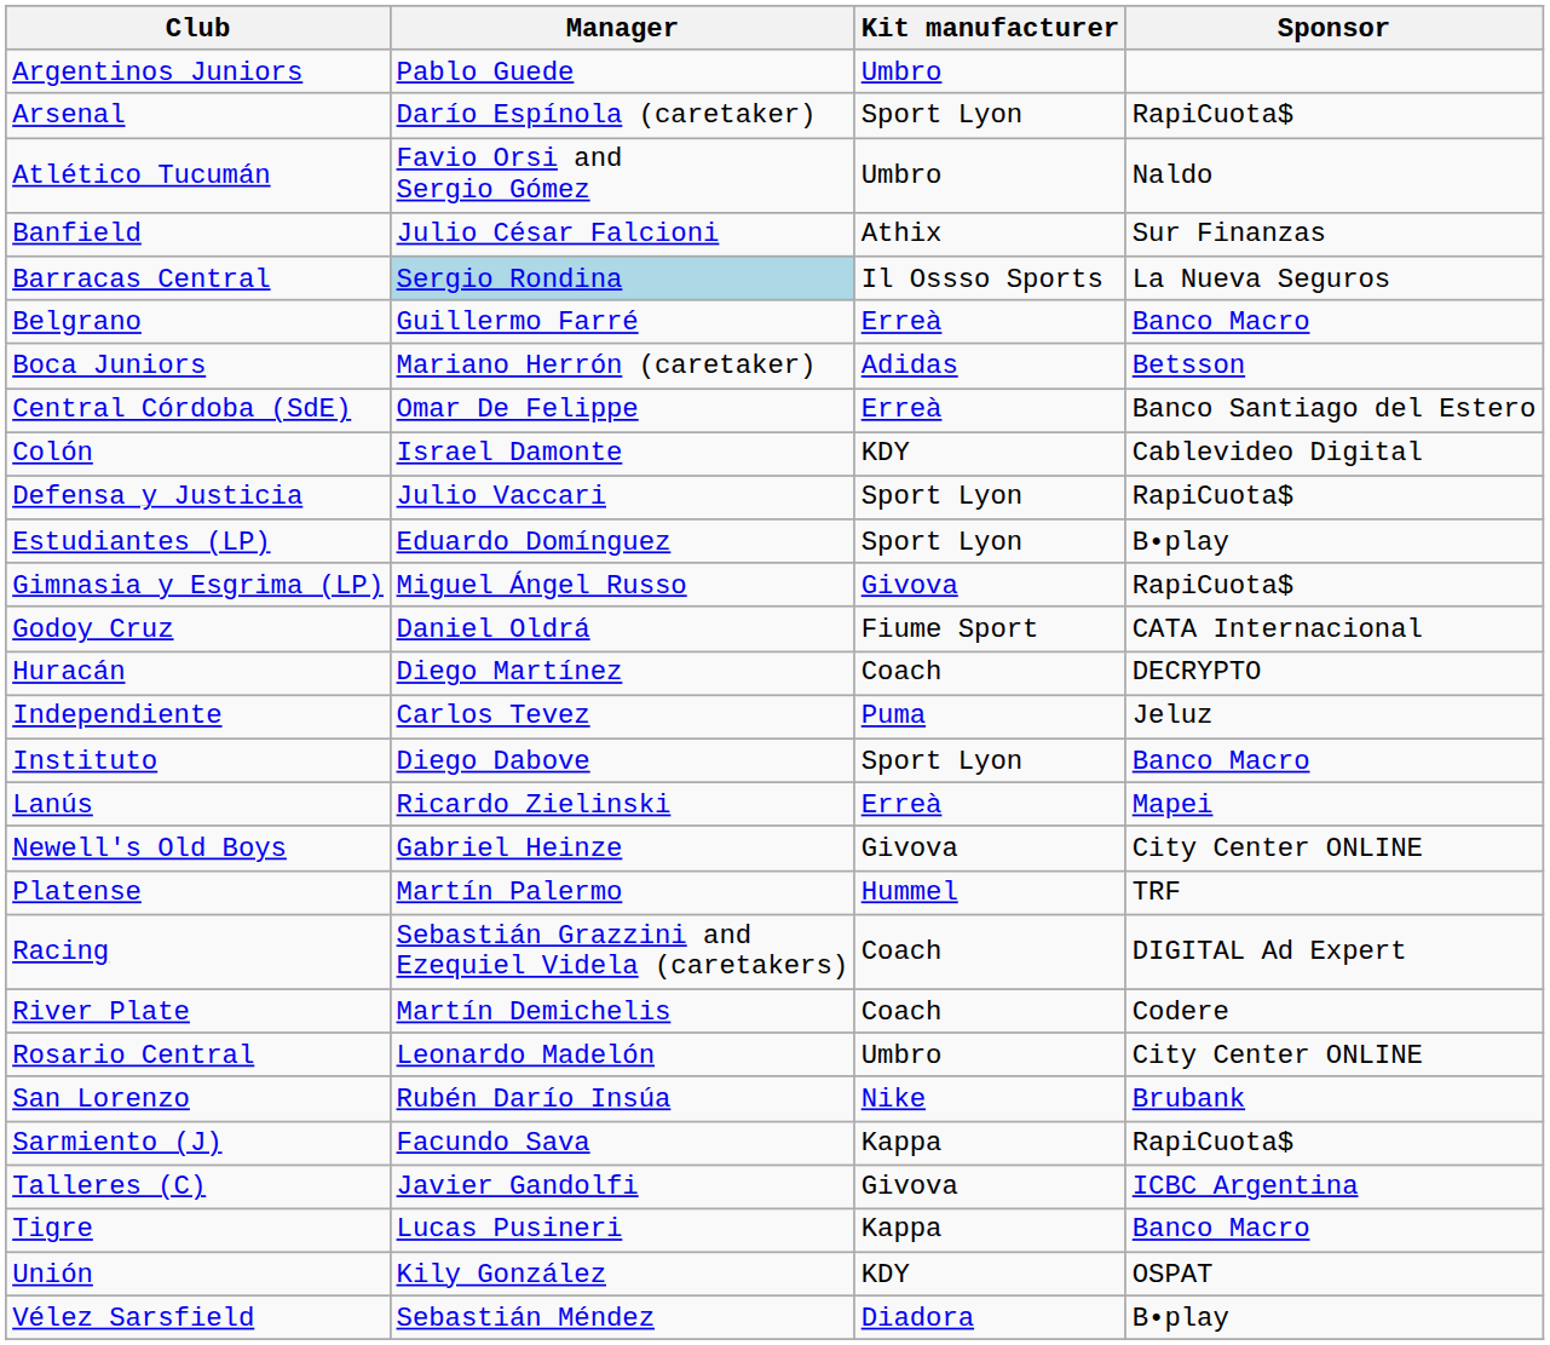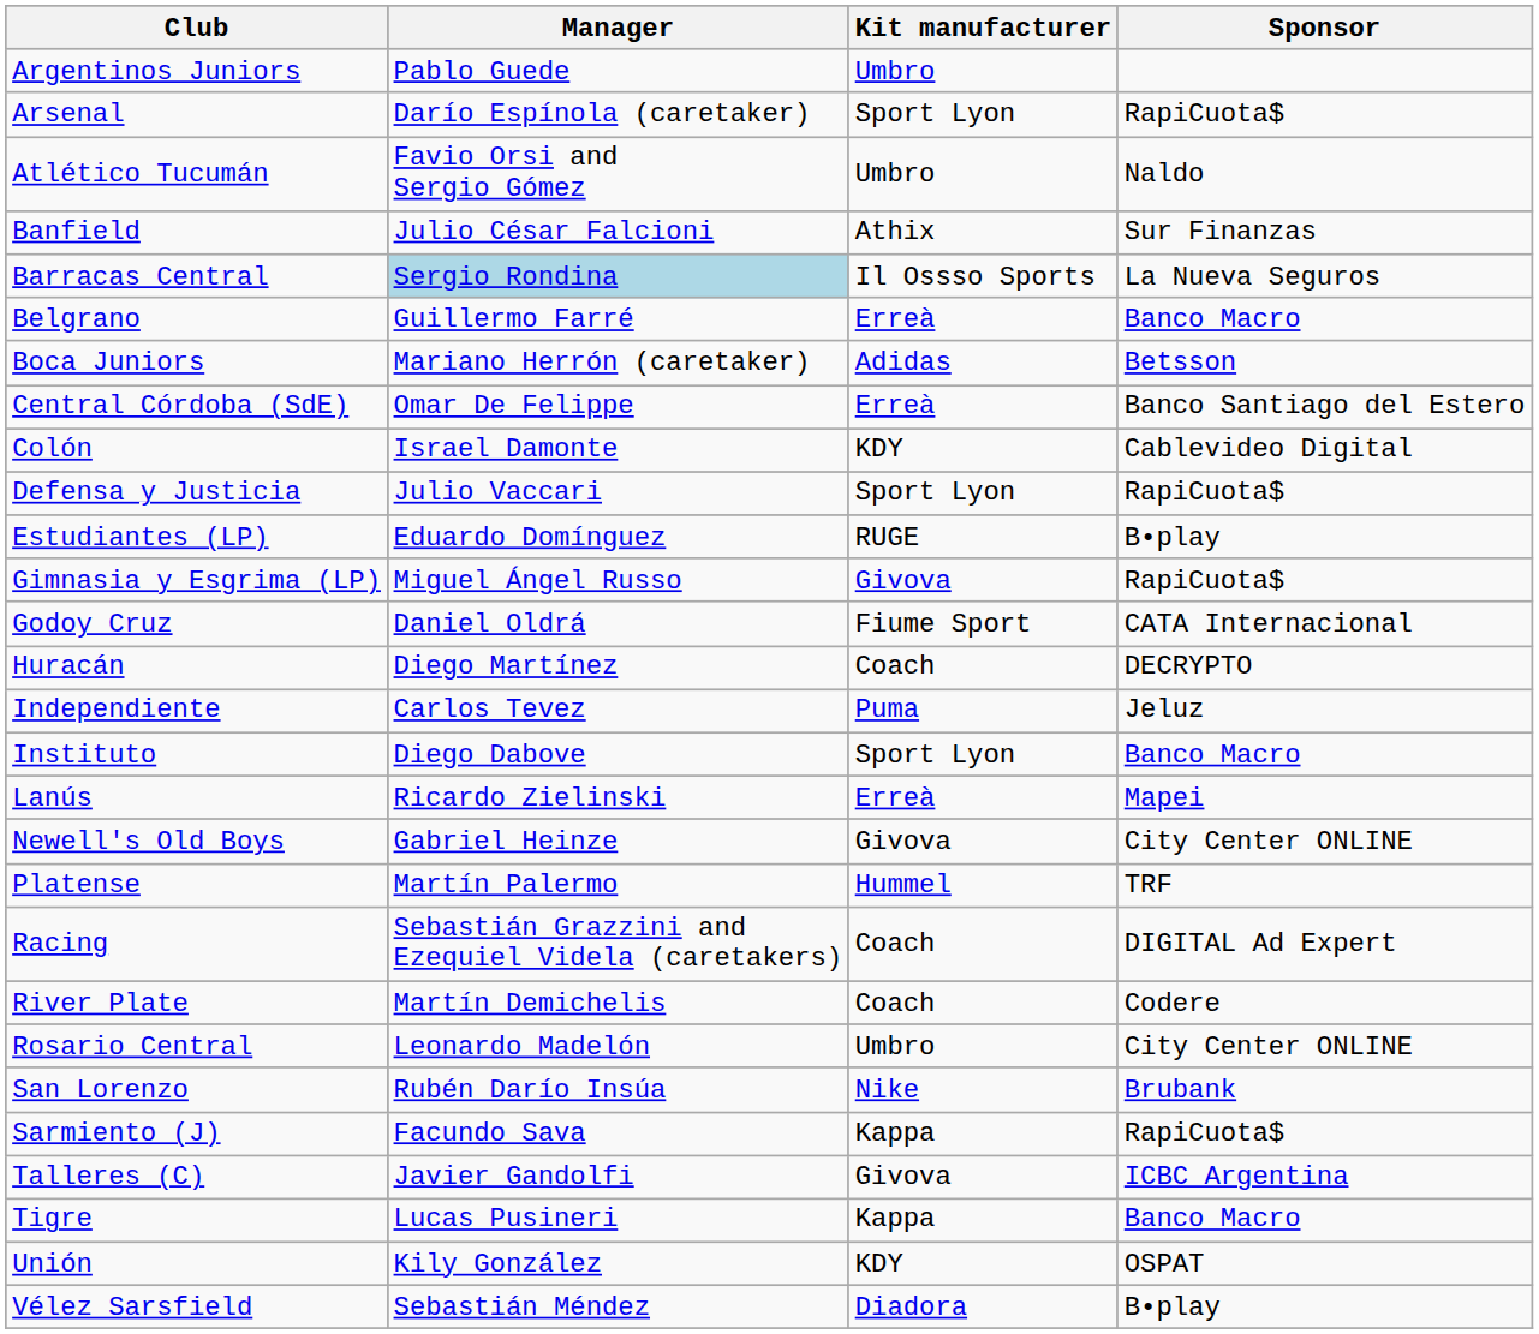Estudiantes (LP) | Kit manufacturer: Sport Lyon -> RUGE
